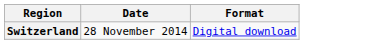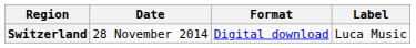+ column: Label | Luca Music
